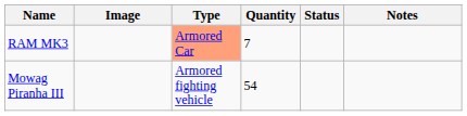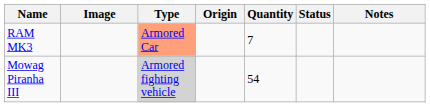+ column: Origin
Mowag Piranha III | Type: no background -> lightgrey background
